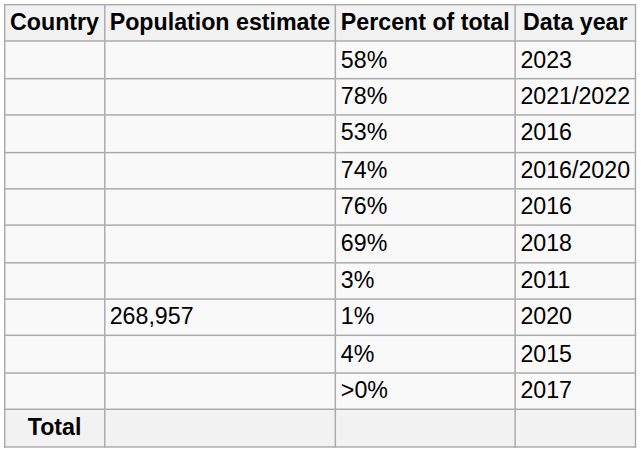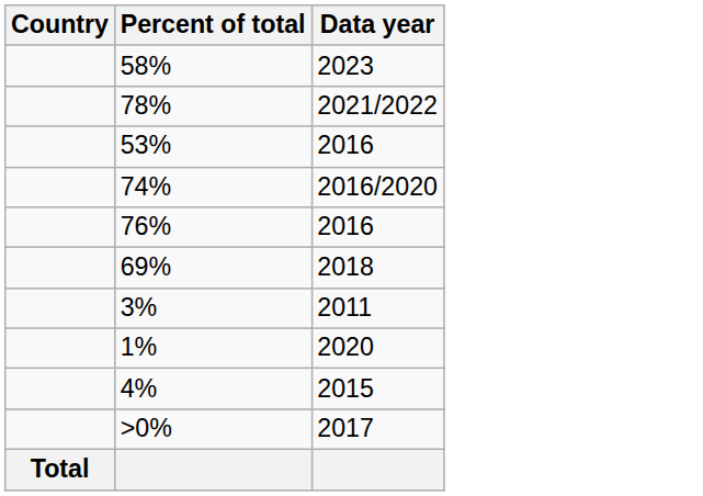- column: Population estimate | 268,957
